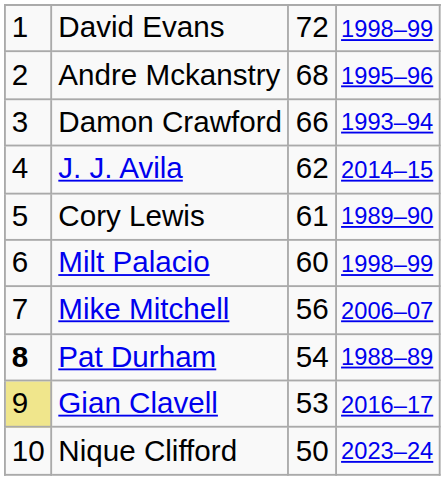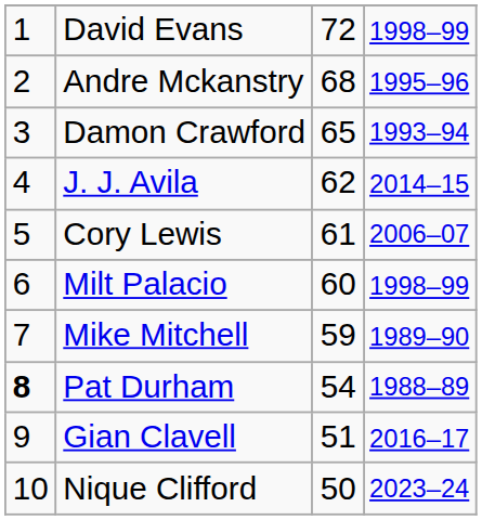Damon Crawford | column 3: 66 -> 65
Cory Lewis | column 4: 1989–90 -> 2006–07
Mike Mitchell | column 3: 56 -> 59
Mike Mitchell | column 4: 2006–07 -> 1989–90
Gian Clavell | column 1: khaki background -> no background
Gian Clavell | column 3: 53 -> 51
